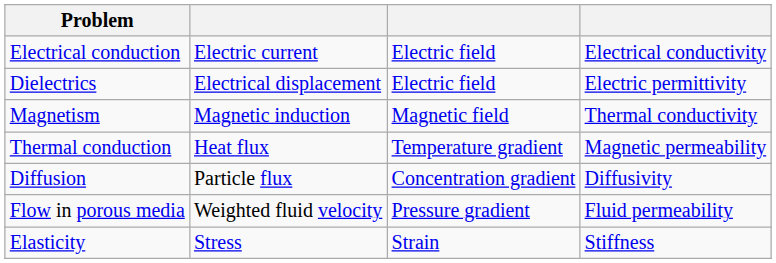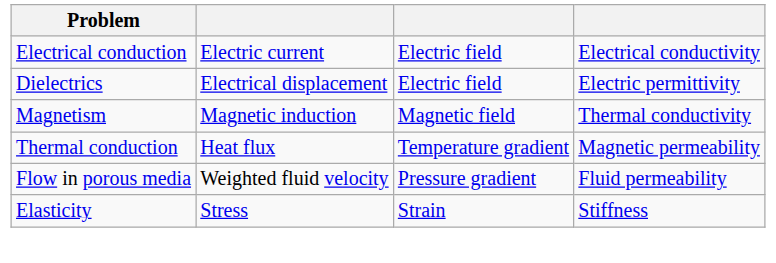- row: Diffusion | Particle flux | Concentration gradient | Diffusivity
